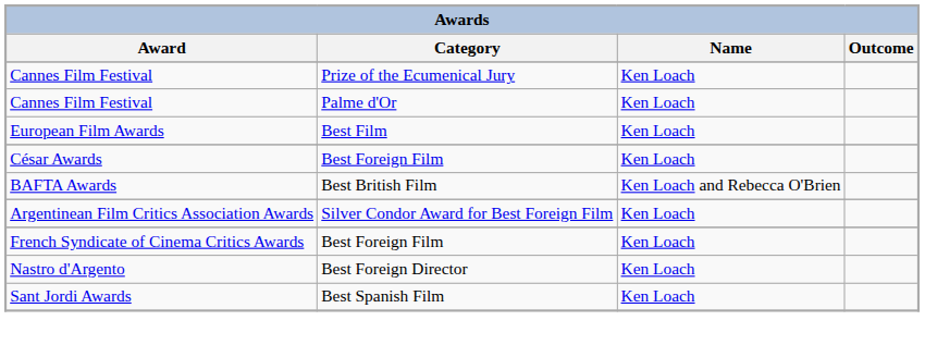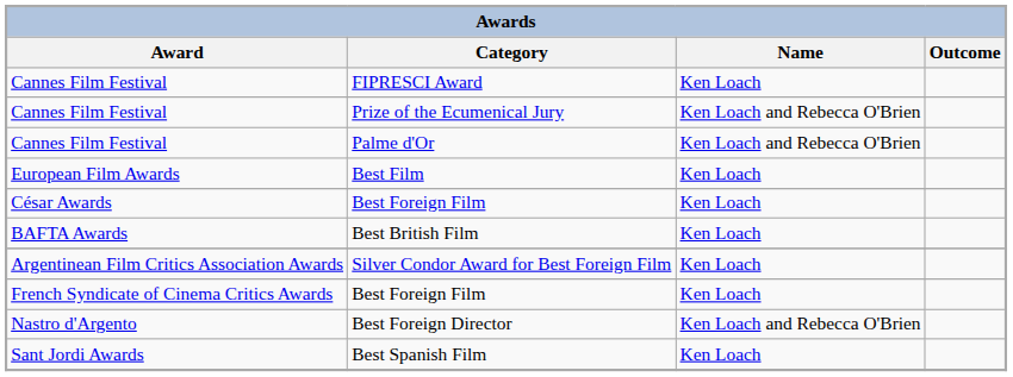+ row: Cannes Film Festival | FIPRESCI Award | Ken Loach
Prize of the Ecumenical Jury | Name: Ken Loach -> Ken Loach and Rebecca O'Brien
Palme d'Or | Name: Ken Loach -> Ken Loach and Rebecca O'Brien
Best British Film | Name: Ken Loach and Rebecca O'Brien -> Ken Loach
Best Foreign Director | Name: Ken Loach -> Ken Loach and Rebecca O'Brien
